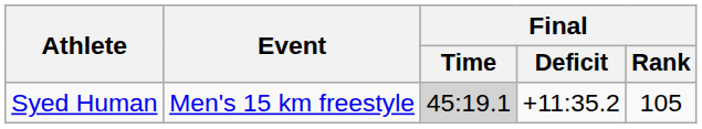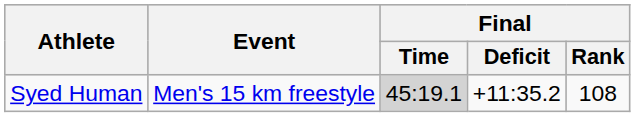Syed Human | Final / Rank: 105 -> 108
